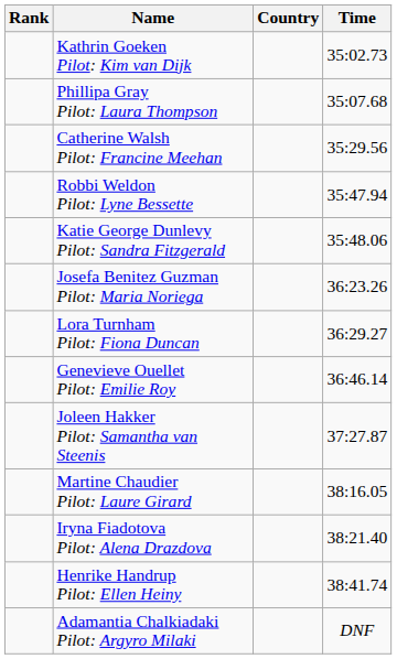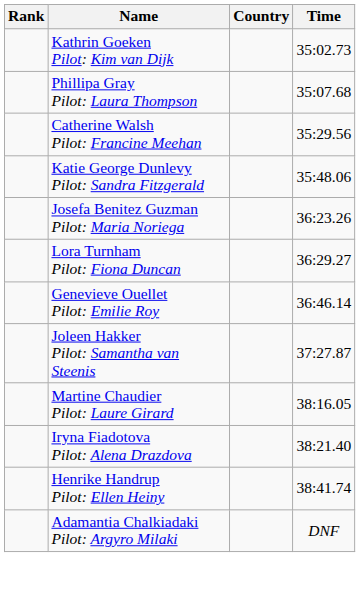- row: Robbi Weldon Pilot: Lyne Bessette | 35:47.94
